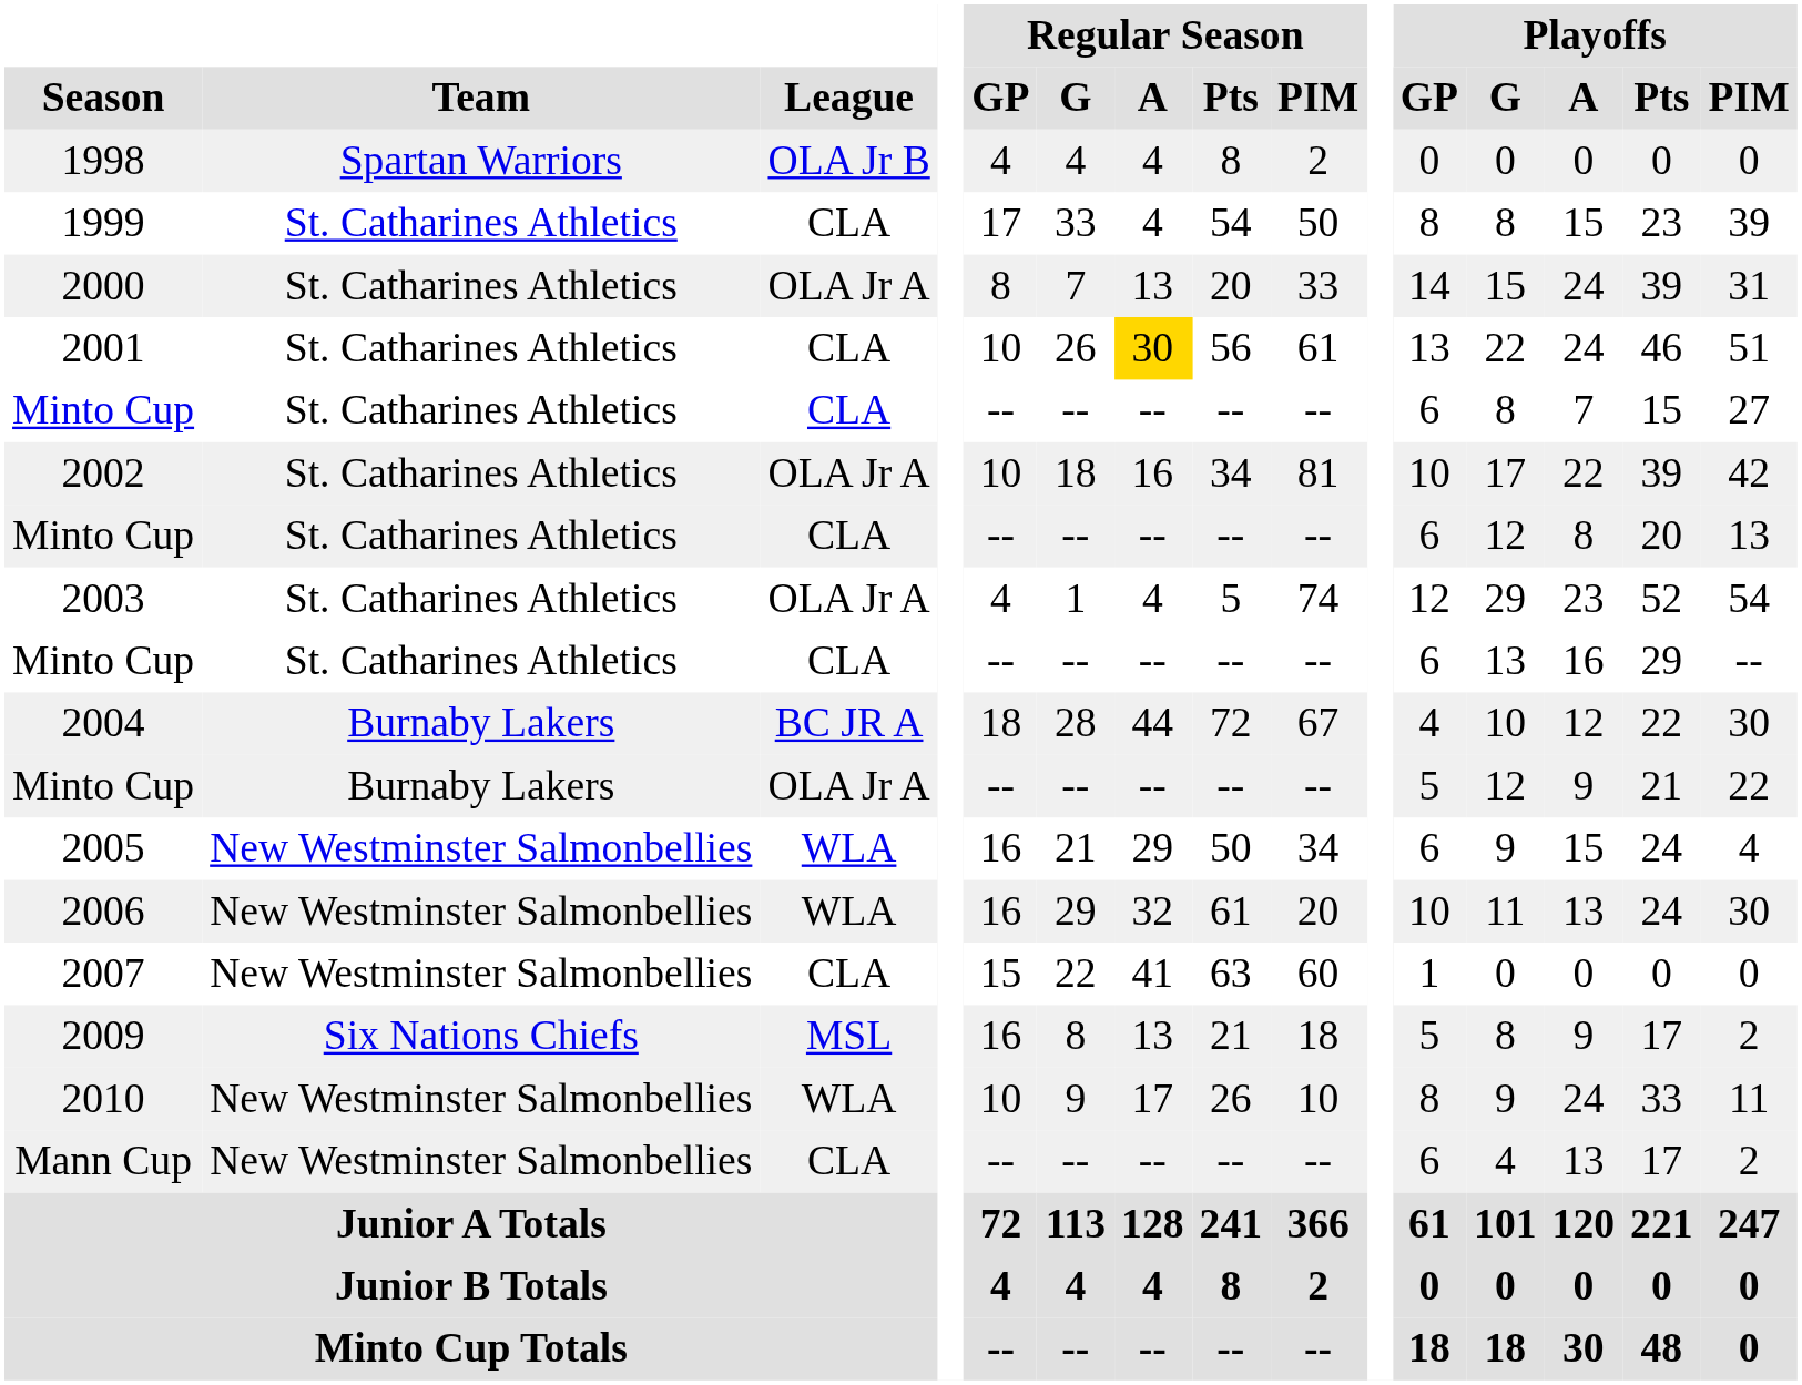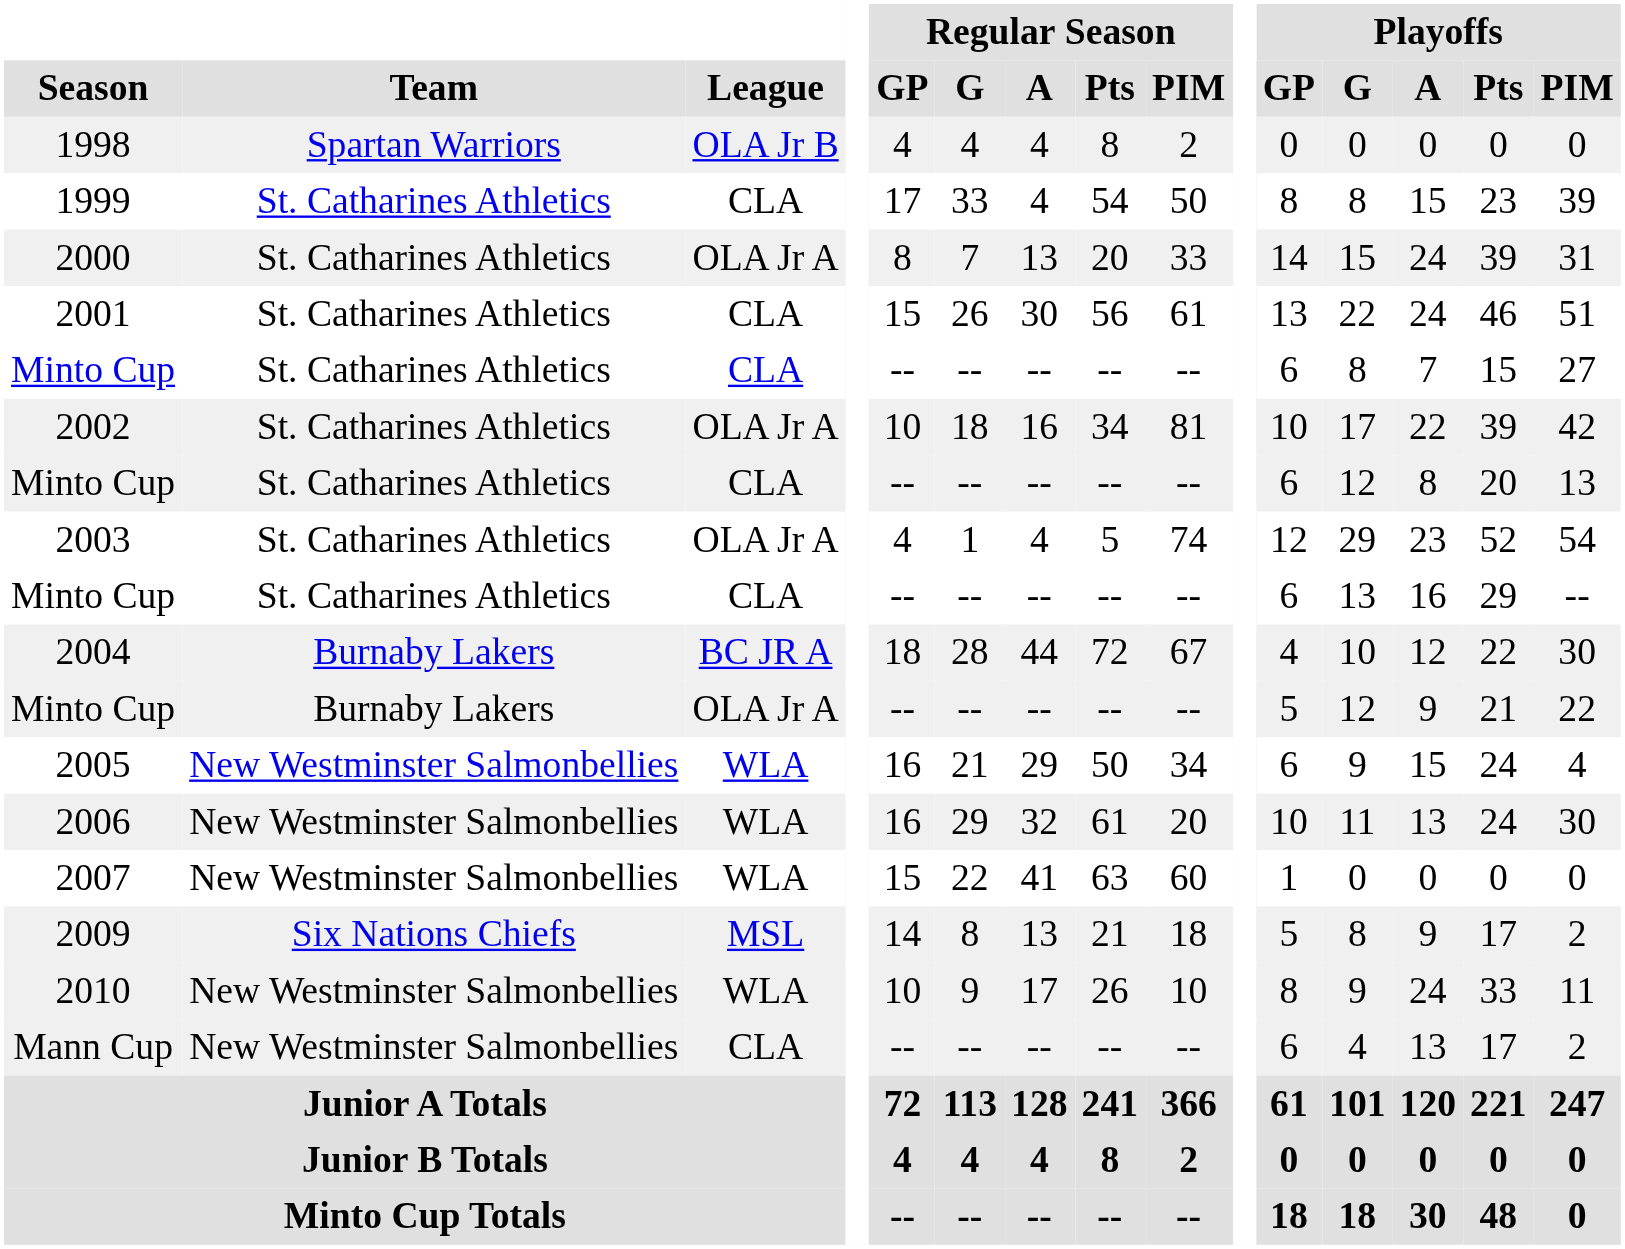2001 | Regular Season / GP: 10 -> 15
2001 | Regular Season / A: gold background -> no background
2007 | League: CLA -> WLA
2009 | Regular Season / GP: 16 -> 14
